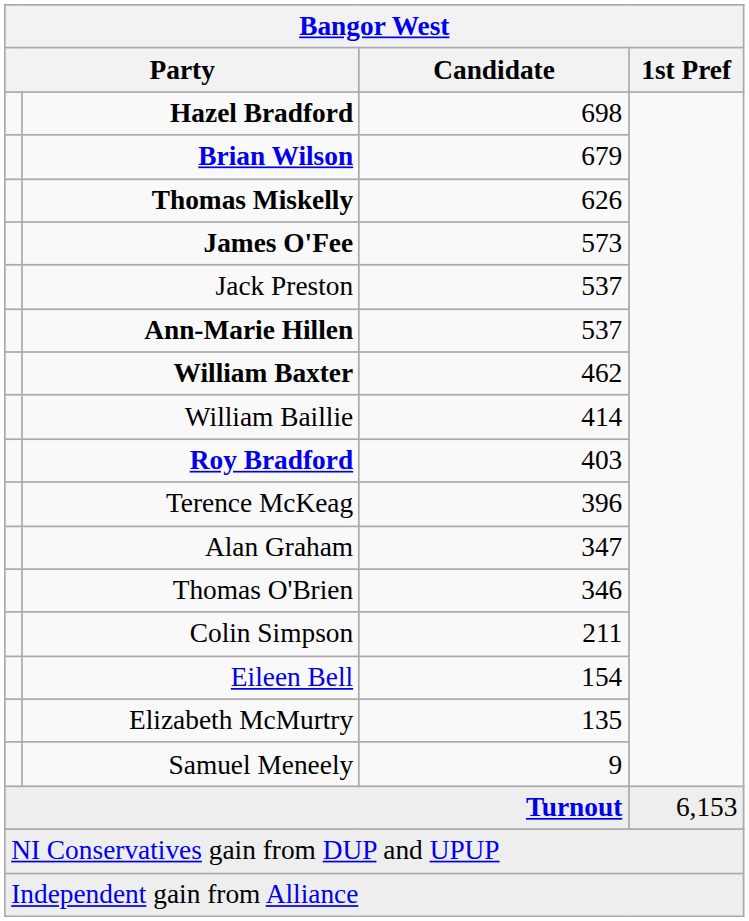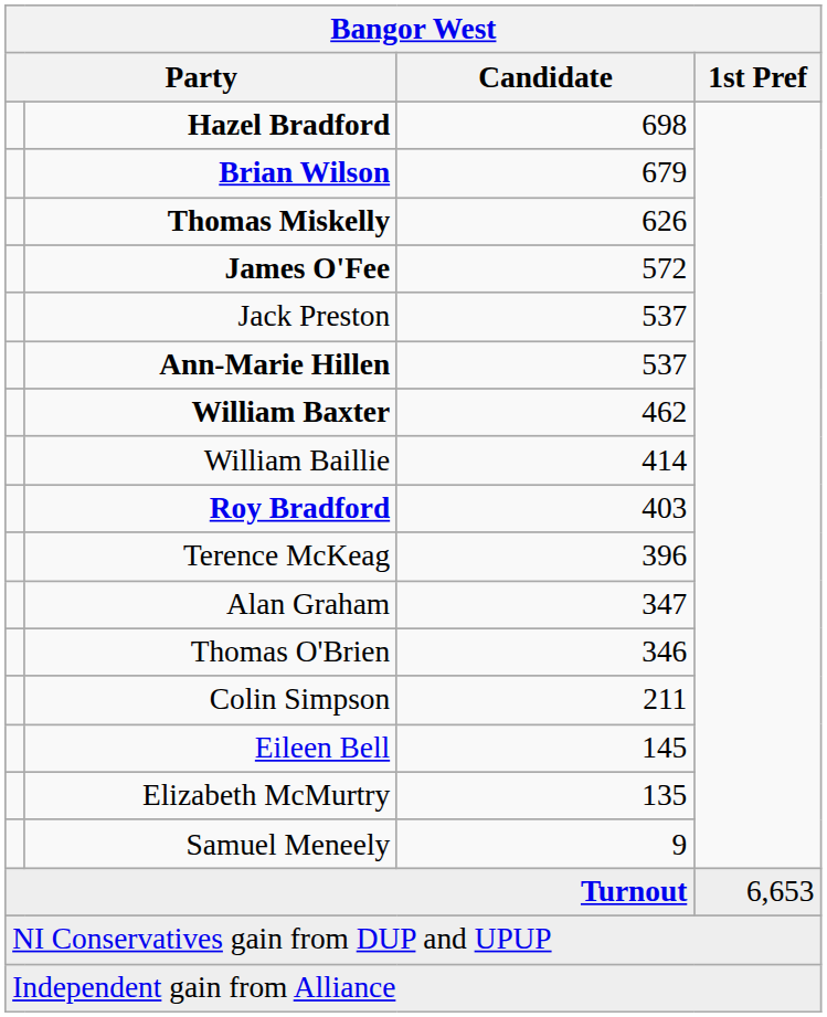James O'Fee | Candidate: 573 -> 572
Eileen Bell | Candidate: 154 -> 145
Turnout | 1st Pref: 6,153 -> 6,653
